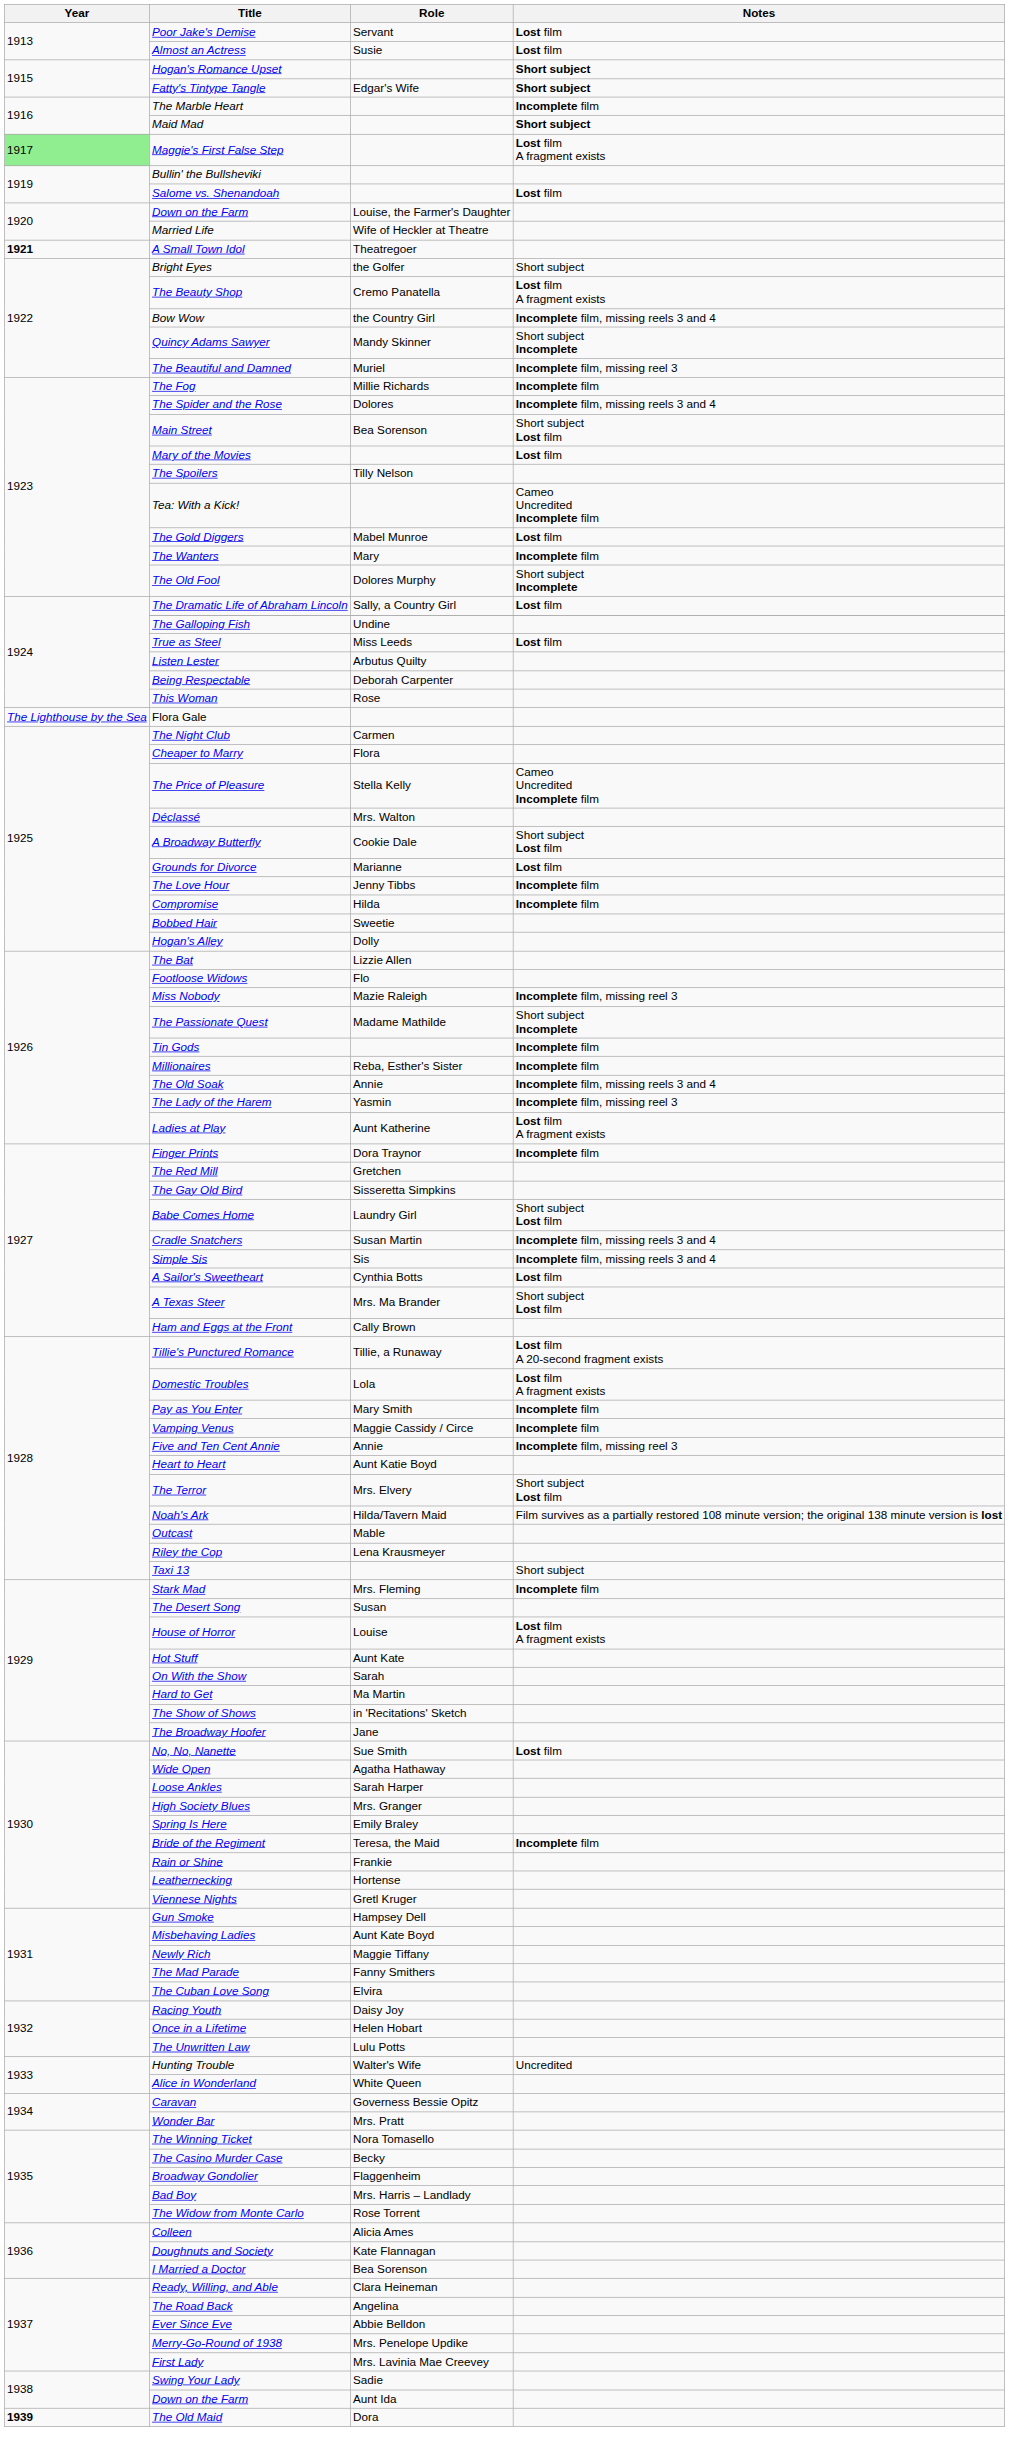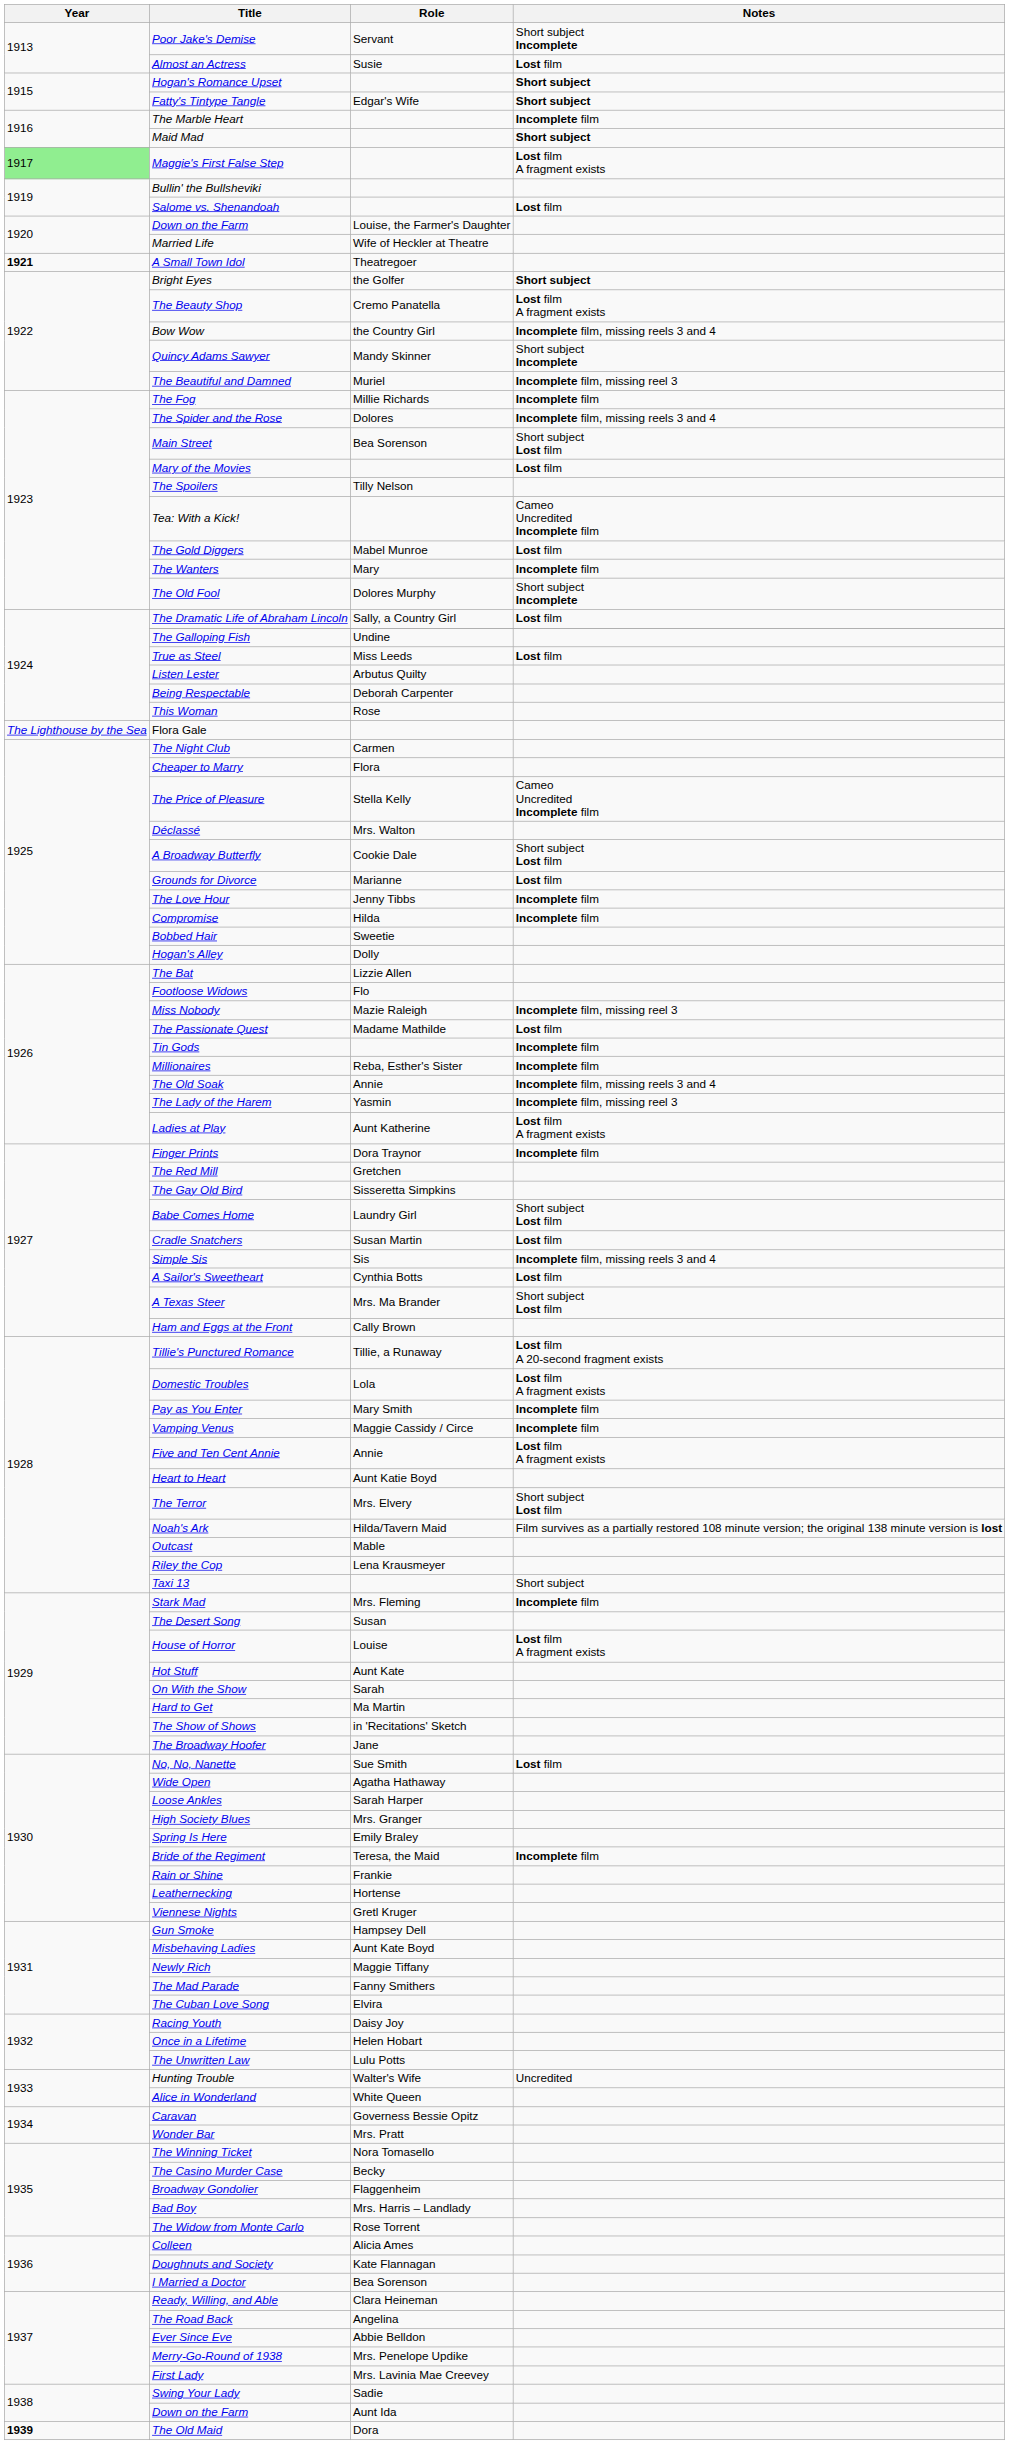Poor Jake's Demise | Notes: Lost film -> Short subject Incomplete
Bright Eyes | Notes: normal -> bold
The Passionate Quest | Notes: Short subject Incomplete -> Lost film
Cradle Snatchers | Notes: Incomplete film, missing reels 3 and 4 -> Lost film
Five and Ten Cent Annie | Notes: Incomplete film, missing reel 3 -> Lost film A fragment exists
